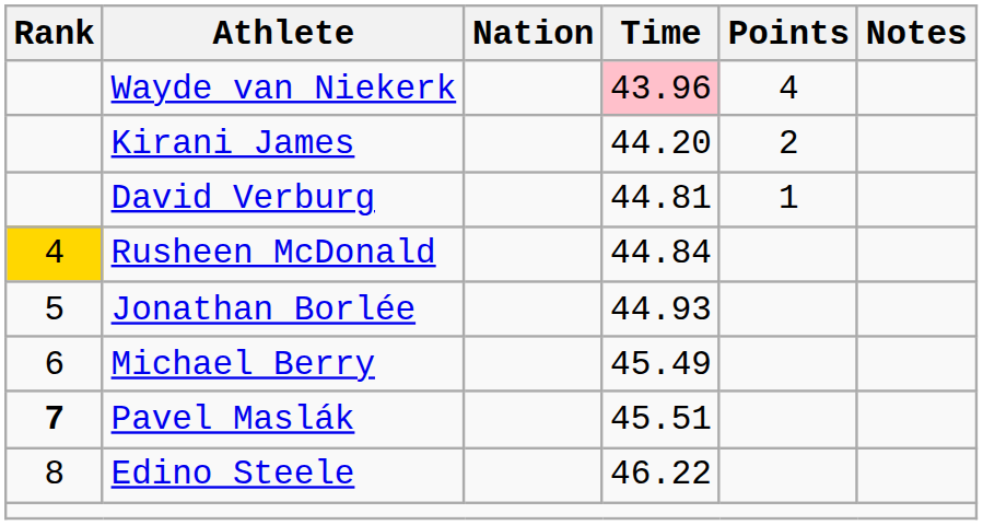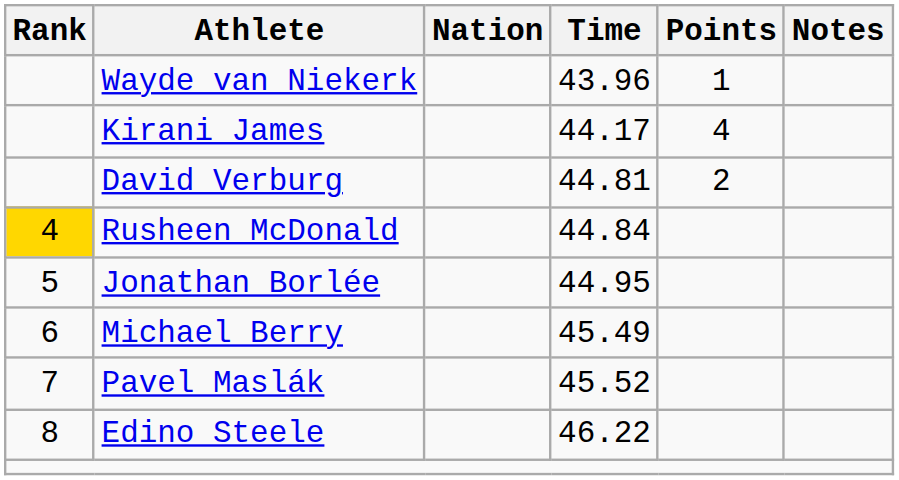Wayde van Niekerk | Time: pink background -> no background
Wayde van Niekerk | Points: 4 -> 1
Kirani James | Time: 44.20 -> 44.17
Kirani James | Points: 2 -> 4
David Verburg | Points: 1 -> 2
Jonathan Borlée | Time: 44.93 -> 44.95
Pavel Maslák | Rank: bold -> normal
Pavel Maslák | Time: 45.51 -> 45.52
